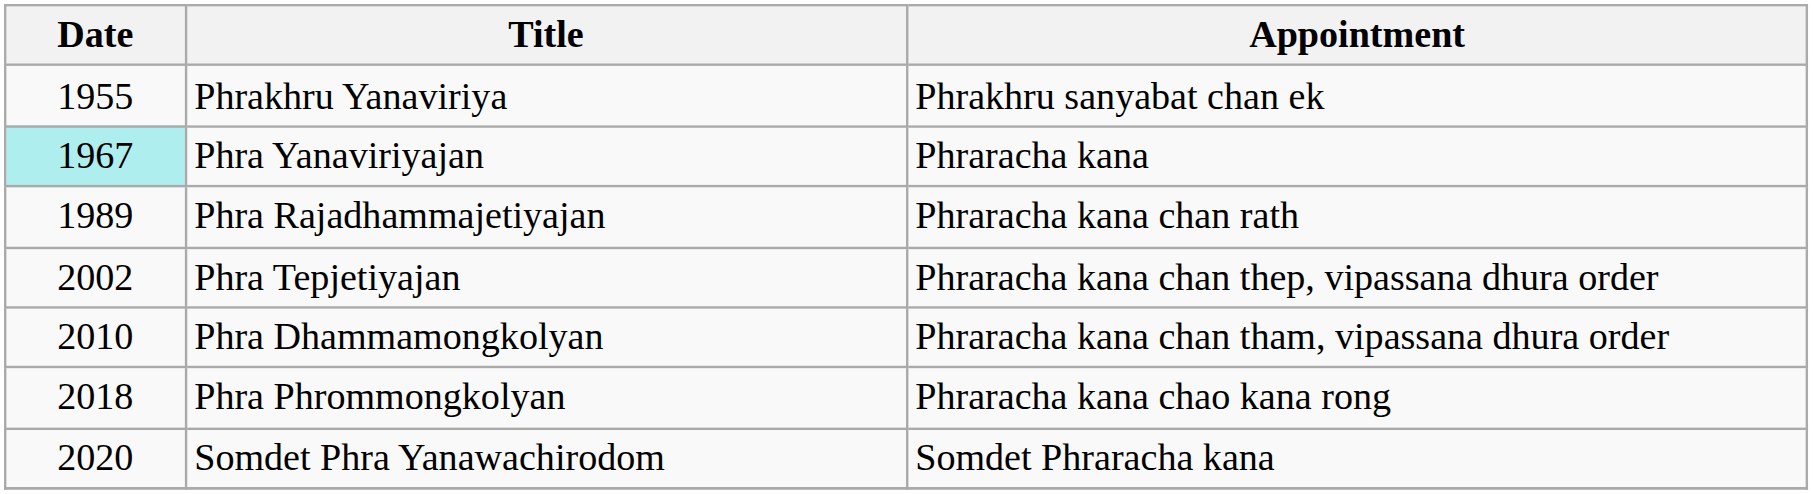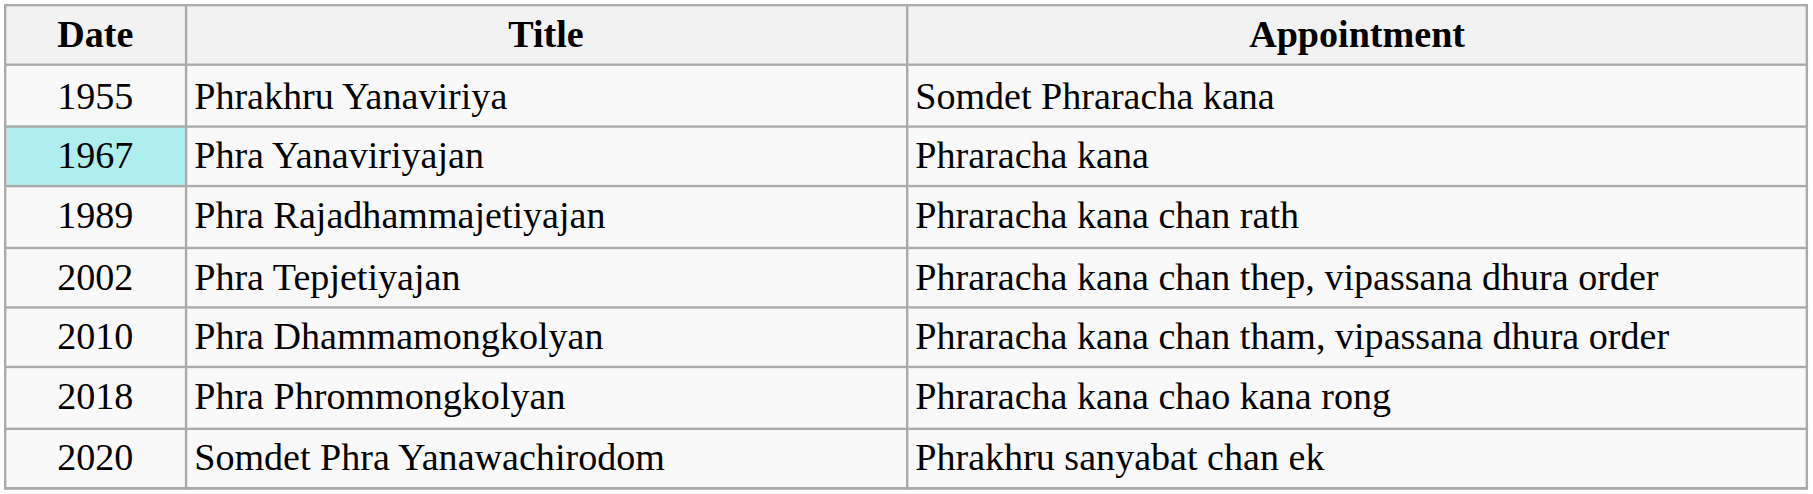Phrakhru Yanaviriya | Appointment: Phrakhru sanyabat chan ek -> Somdet Phraracha kana
Somdet Phra Yanawachirodom | Appointment: Somdet Phraracha kana -> Phrakhru sanyabat chan ek
